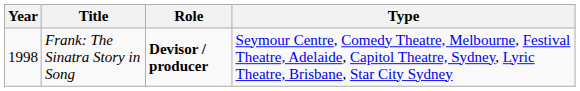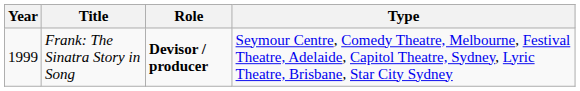Frank: The Sinatra Story in Song | Year: 1998 -> 1999
